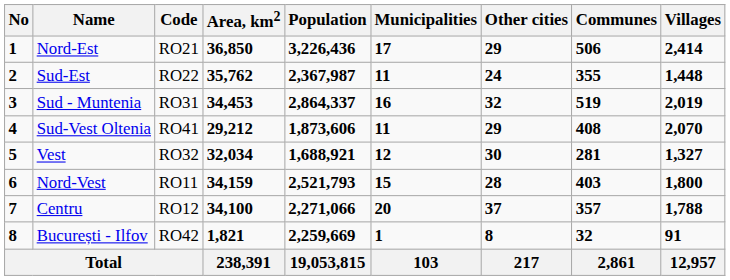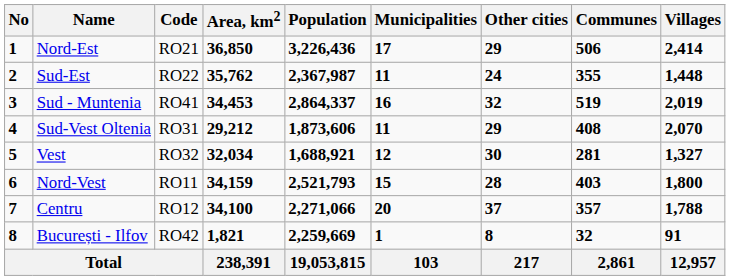Sud - Muntenia | Code: RO31 -> RO41
Sud-Vest Oltenia | Code: RO41 -> RO31
